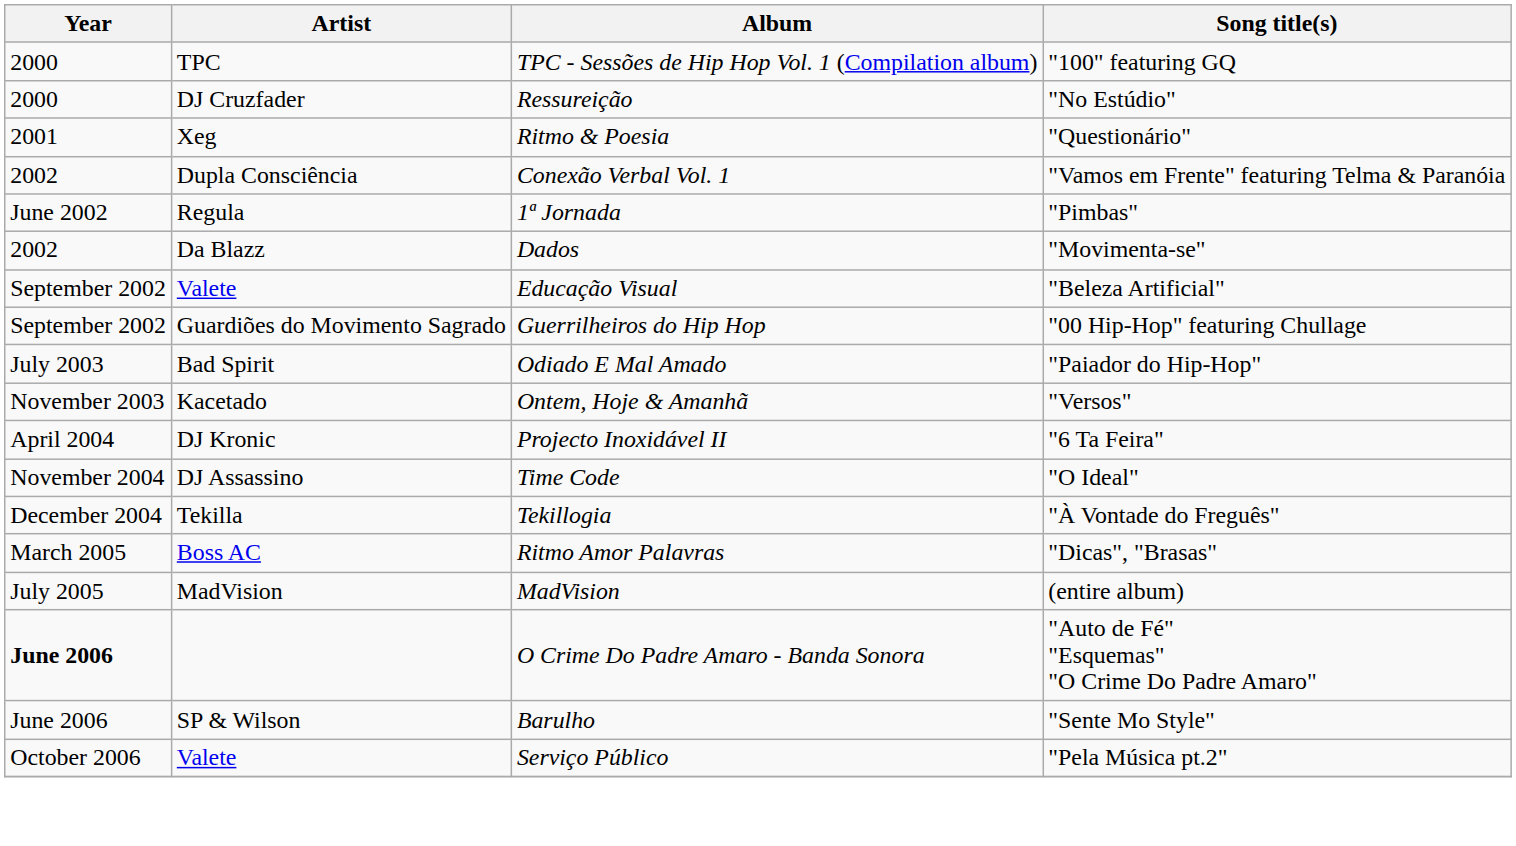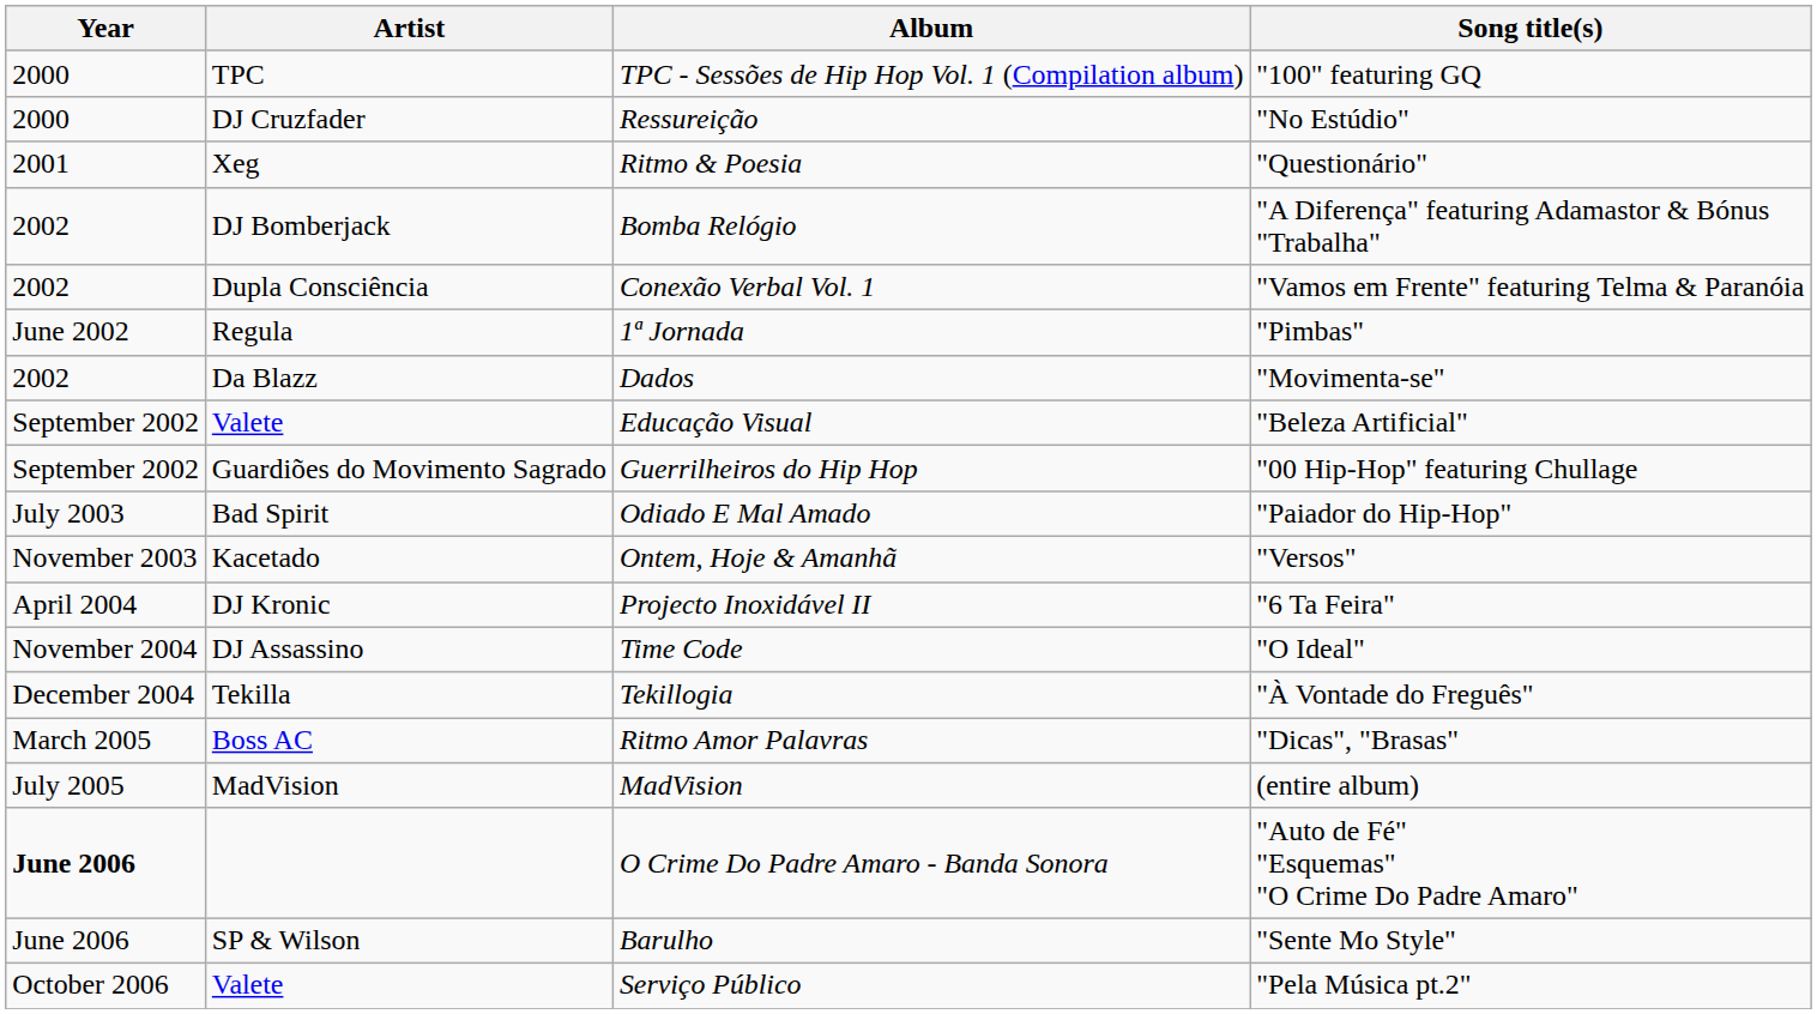+ row: 2002 | DJ Bomberjack | Bomba Relógio | "A Diferença" featuring Adamastor & Bónus "Trabalha"
